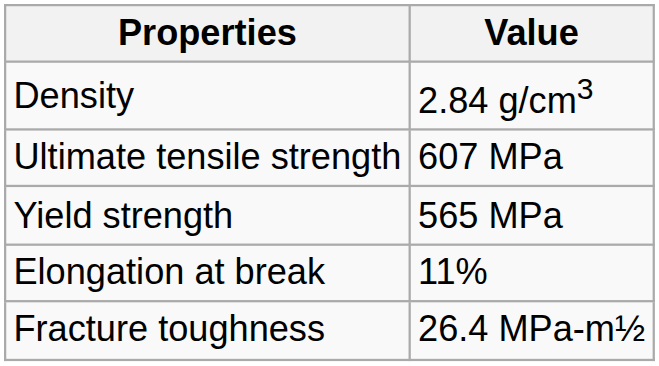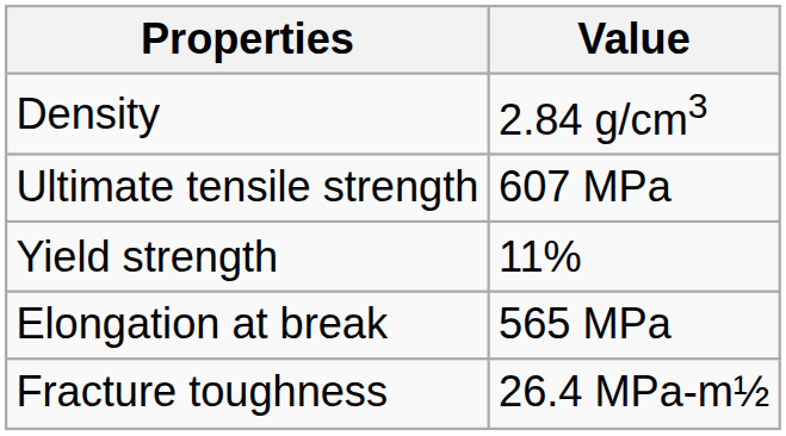Yield strength | Value: 565 MPa -> 11%
Elongation at break | Value: 11% -> 565 MPa
